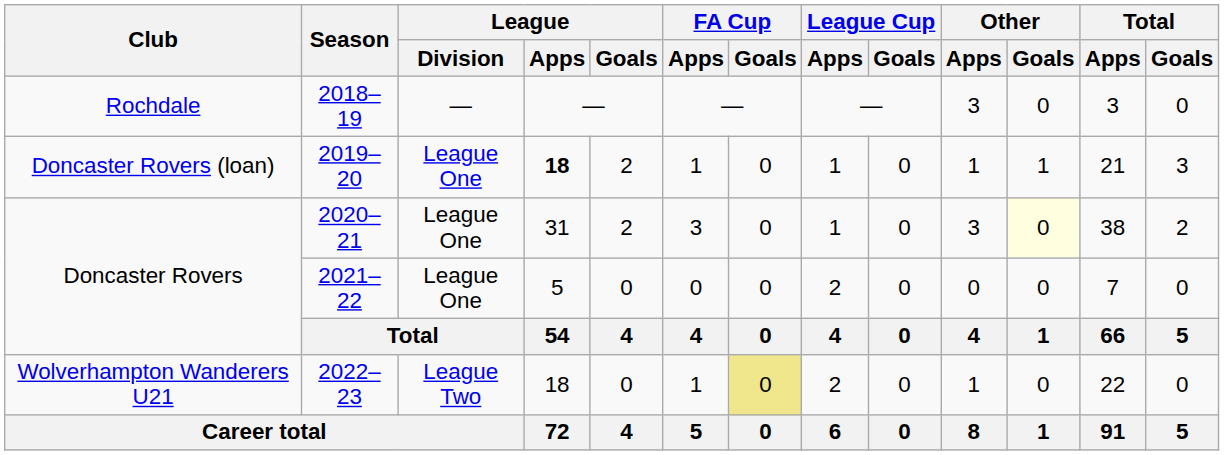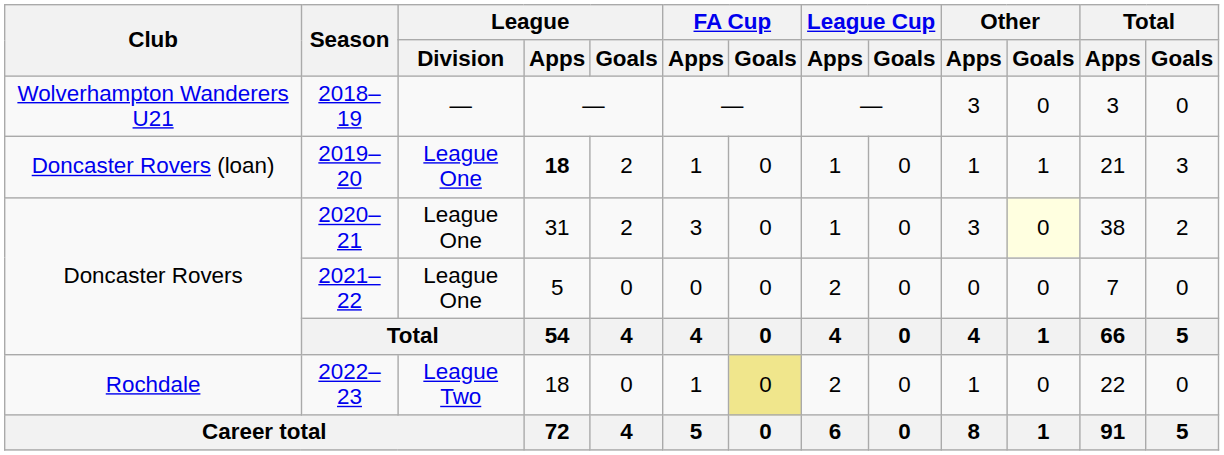2018–19 | Club: Rochdale -> Wolverhampton Wanderers U21
2022–23 | Club: Wolverhampton Wanderers U21 -> Rochdale
